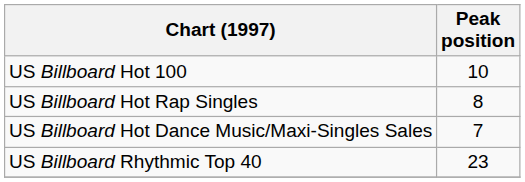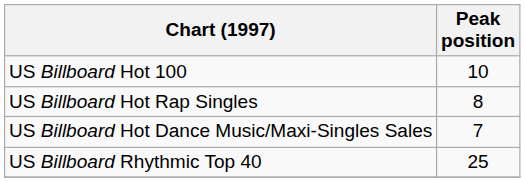US Billboard Rhythmic Top 40 | Peak position: 23 -> 25
